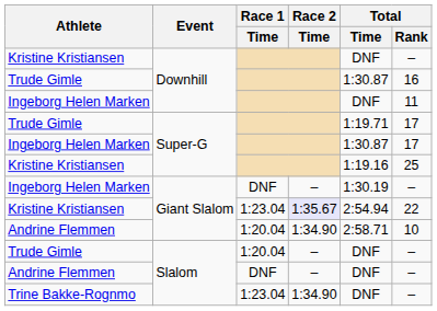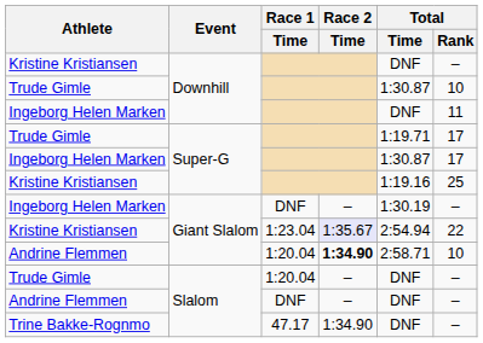Trude Gimle / Downhill | Total / Rank: 16 -> 10
Andrine Flemmen / Giant Slalom | Race 2 / Time: normal -> bold
Trine Bakke-Rognmo | Race 1 / Time: 1:23.04 -> 47.17
